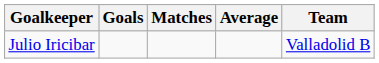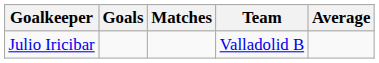columns swapped: Average <-> Team
